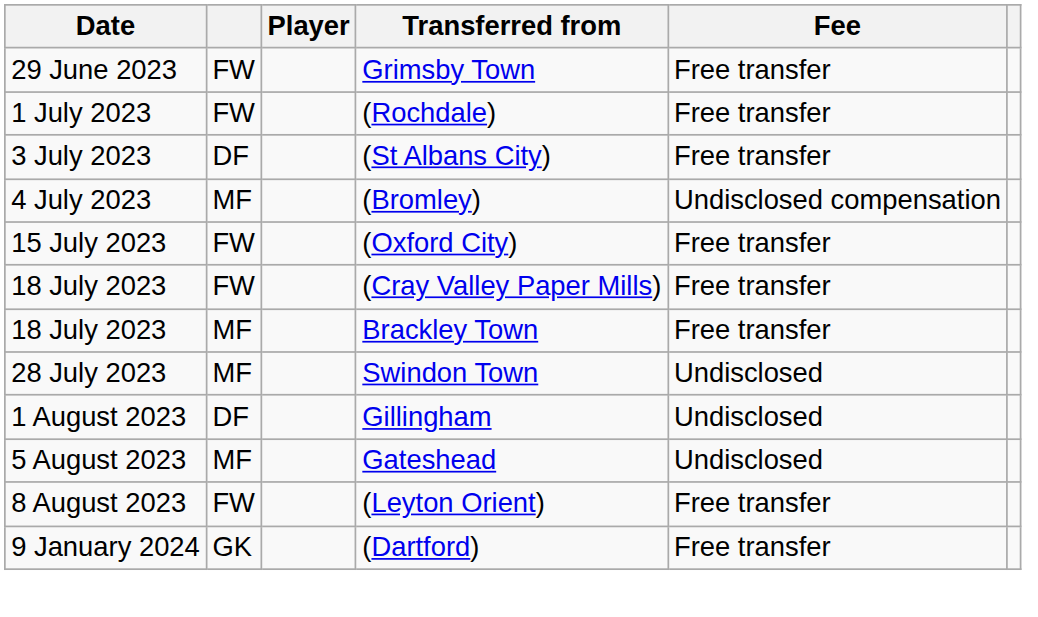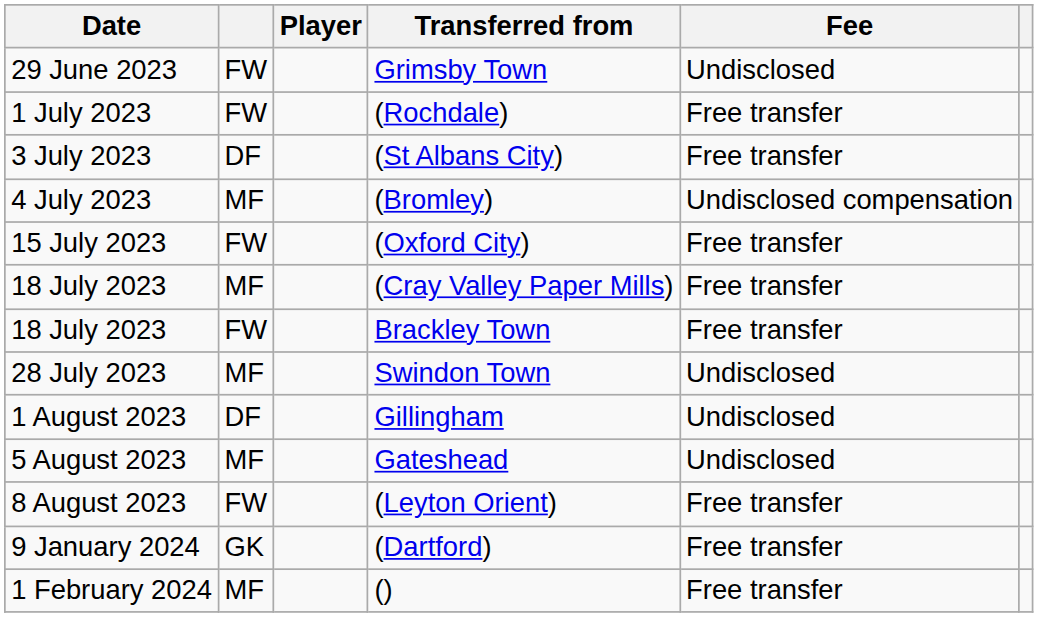Grimsby Town | Fee: Free transfer -> Undisclosed
(Cray Valley Paper Mills) | column 2: FW -> MF
Brackley Town | column 2: MF -> FW
+ row: 1 February 2024 | MF | () | Free transfer
